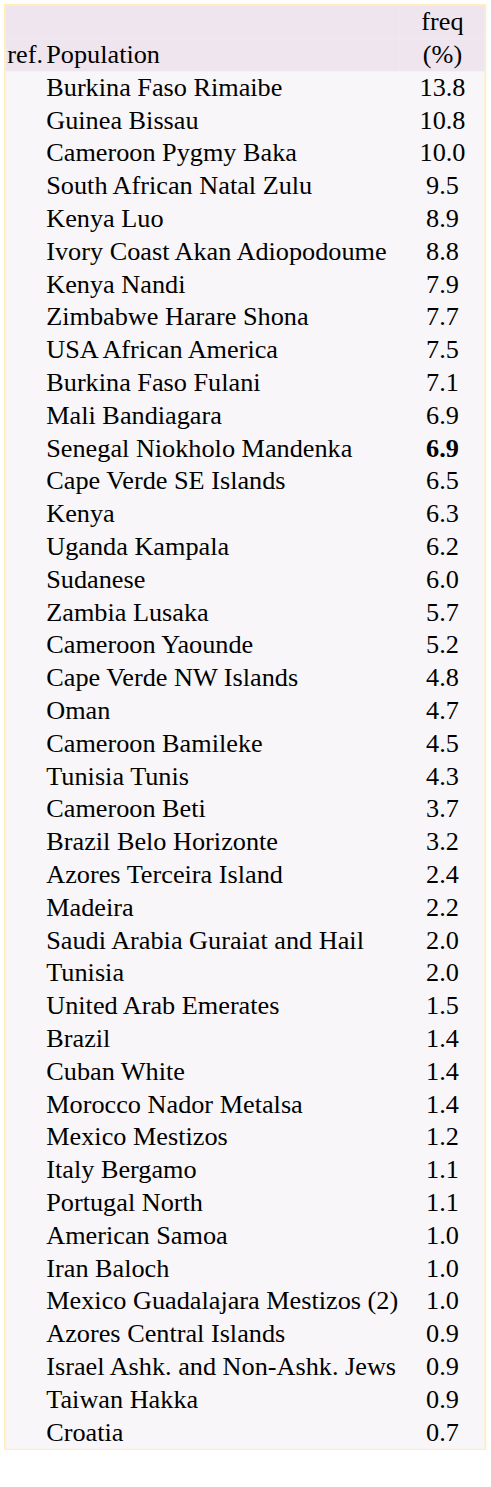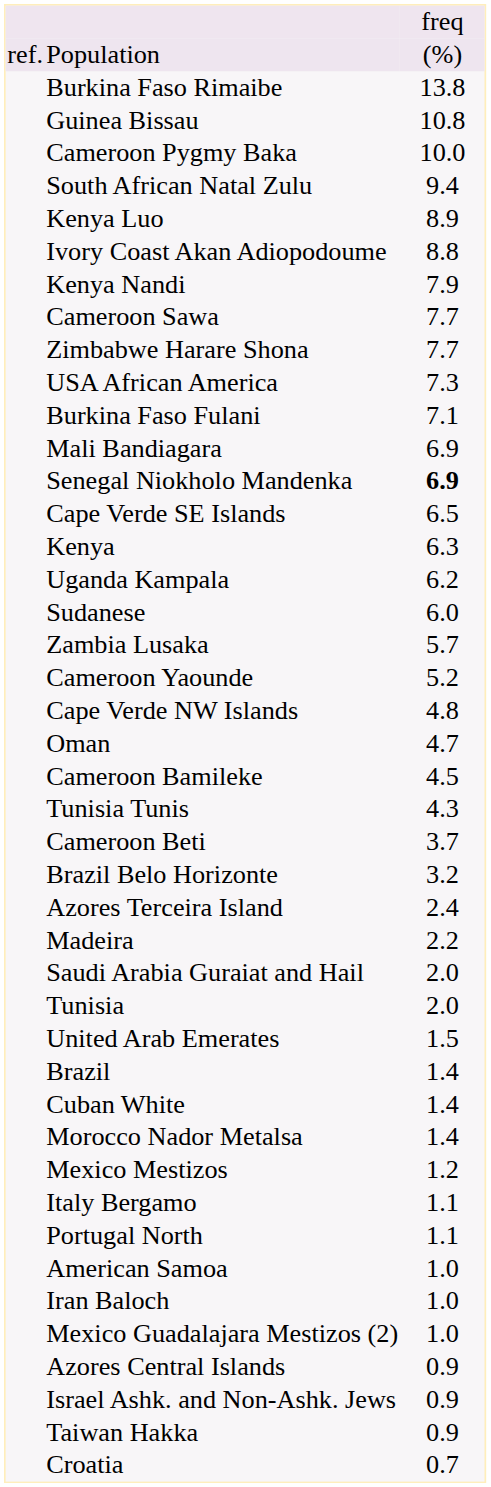South African Natal Zulu | column 3: 9.5 -> 9.4
+ row: Cameroon Sawa | 7.7
USA African America | column 3: 7.5 -> 7.3
